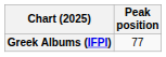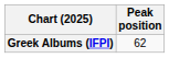Greek Albums (IFPI) | Peak position: 77 -> 62
